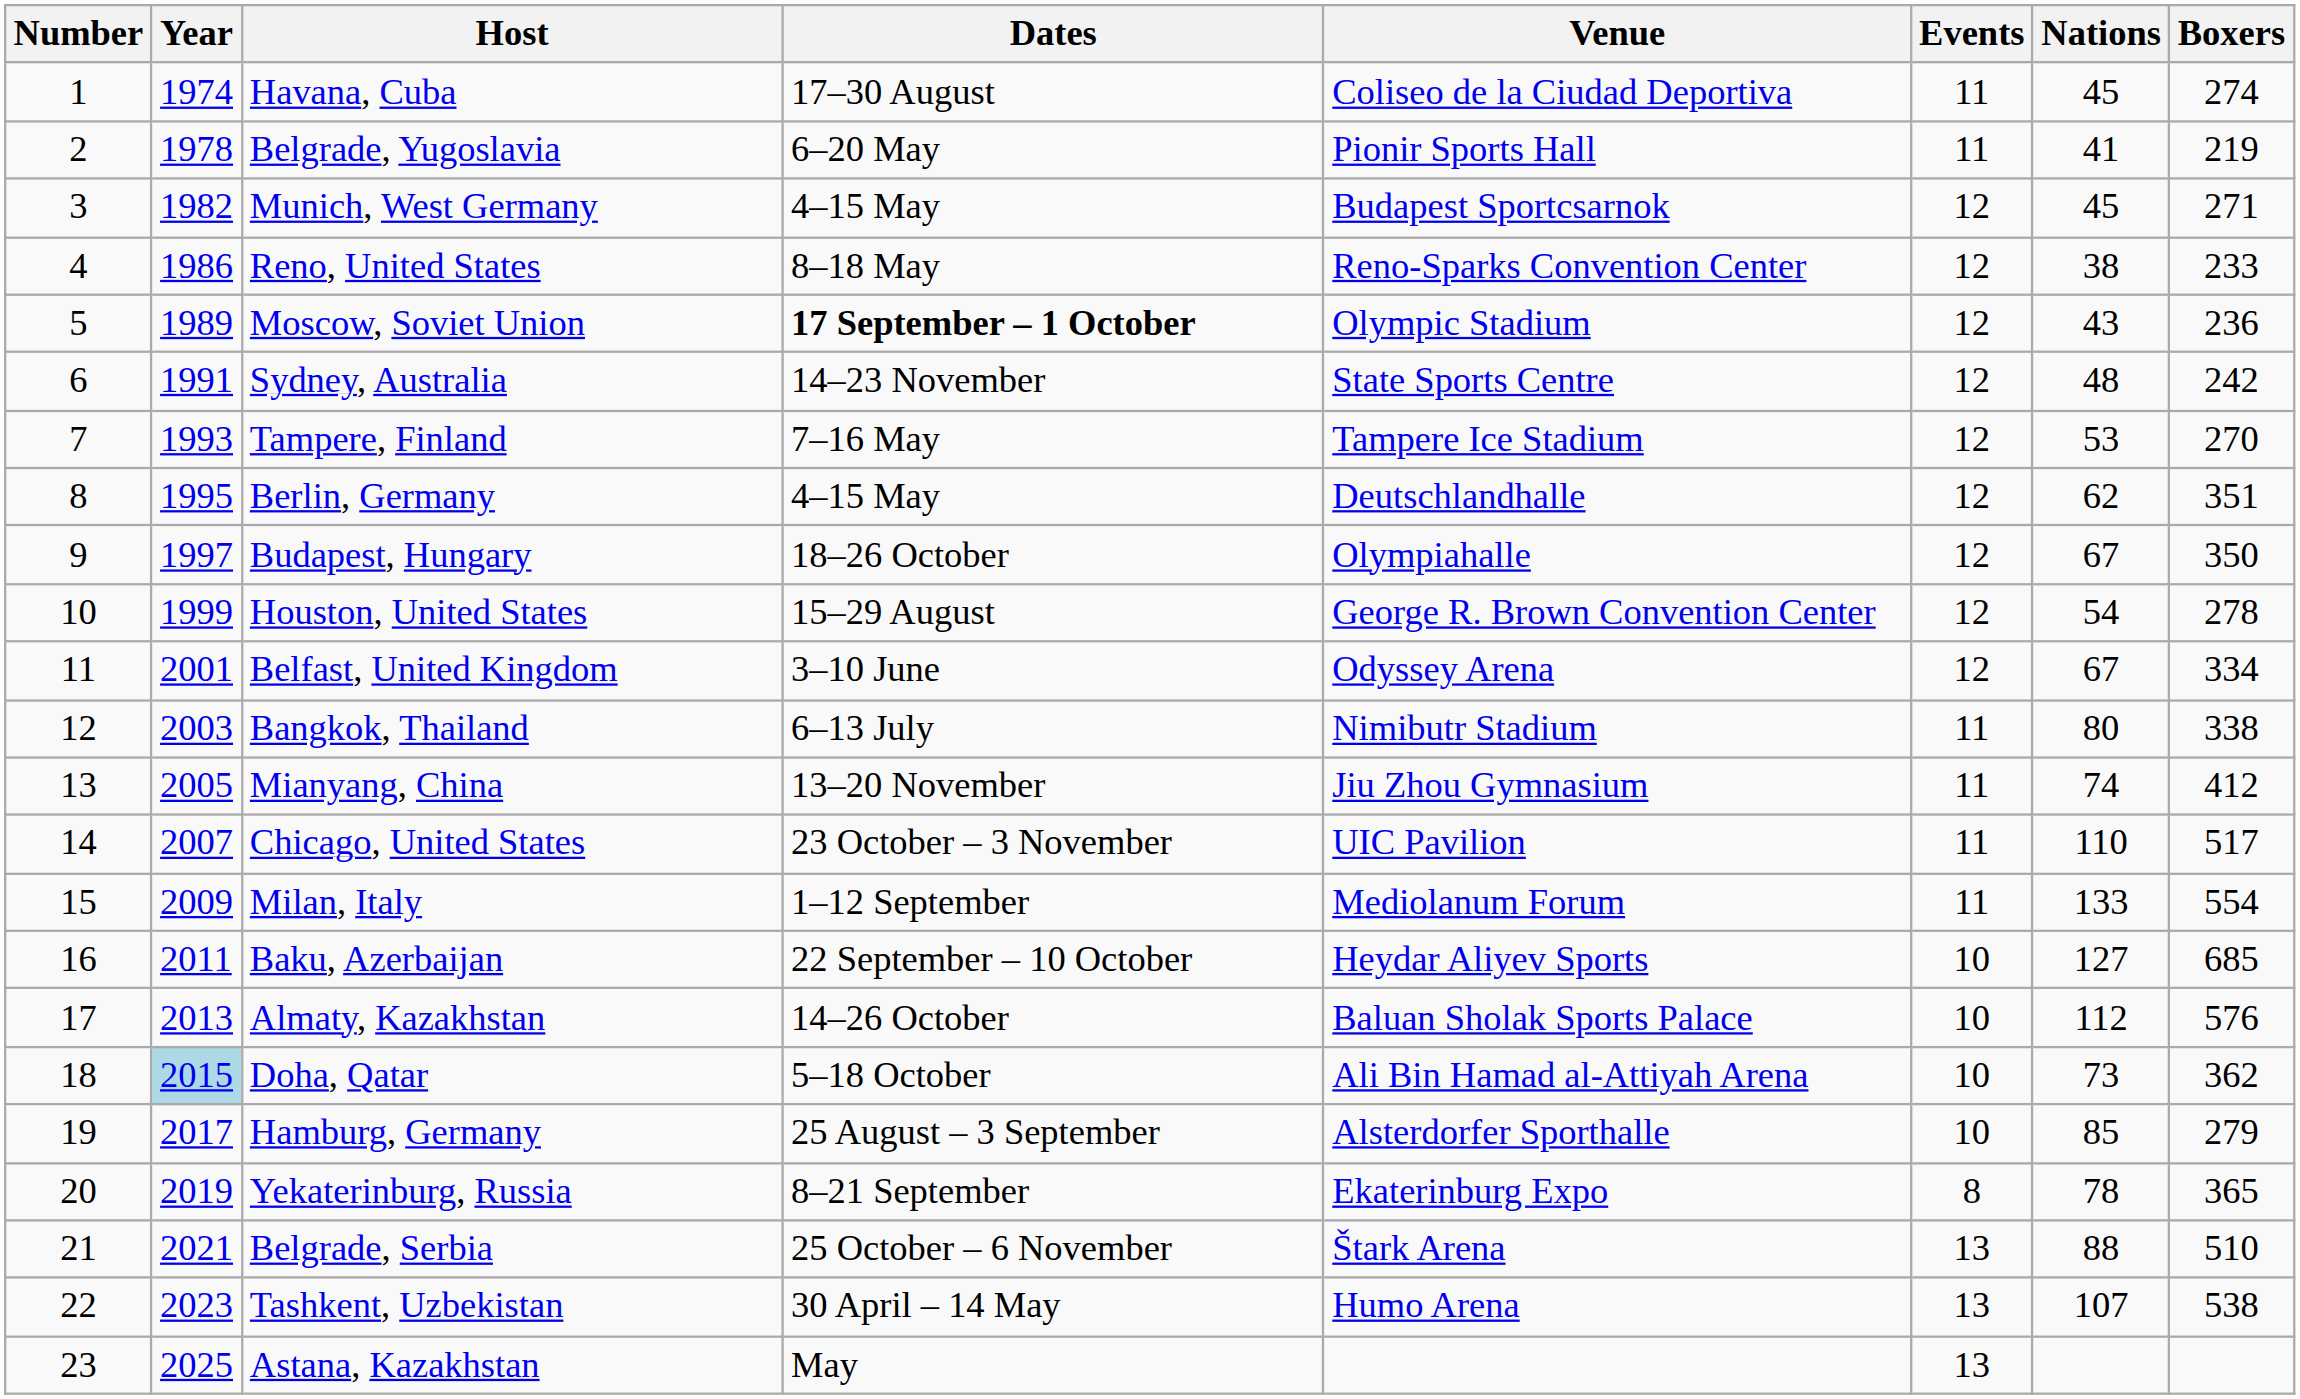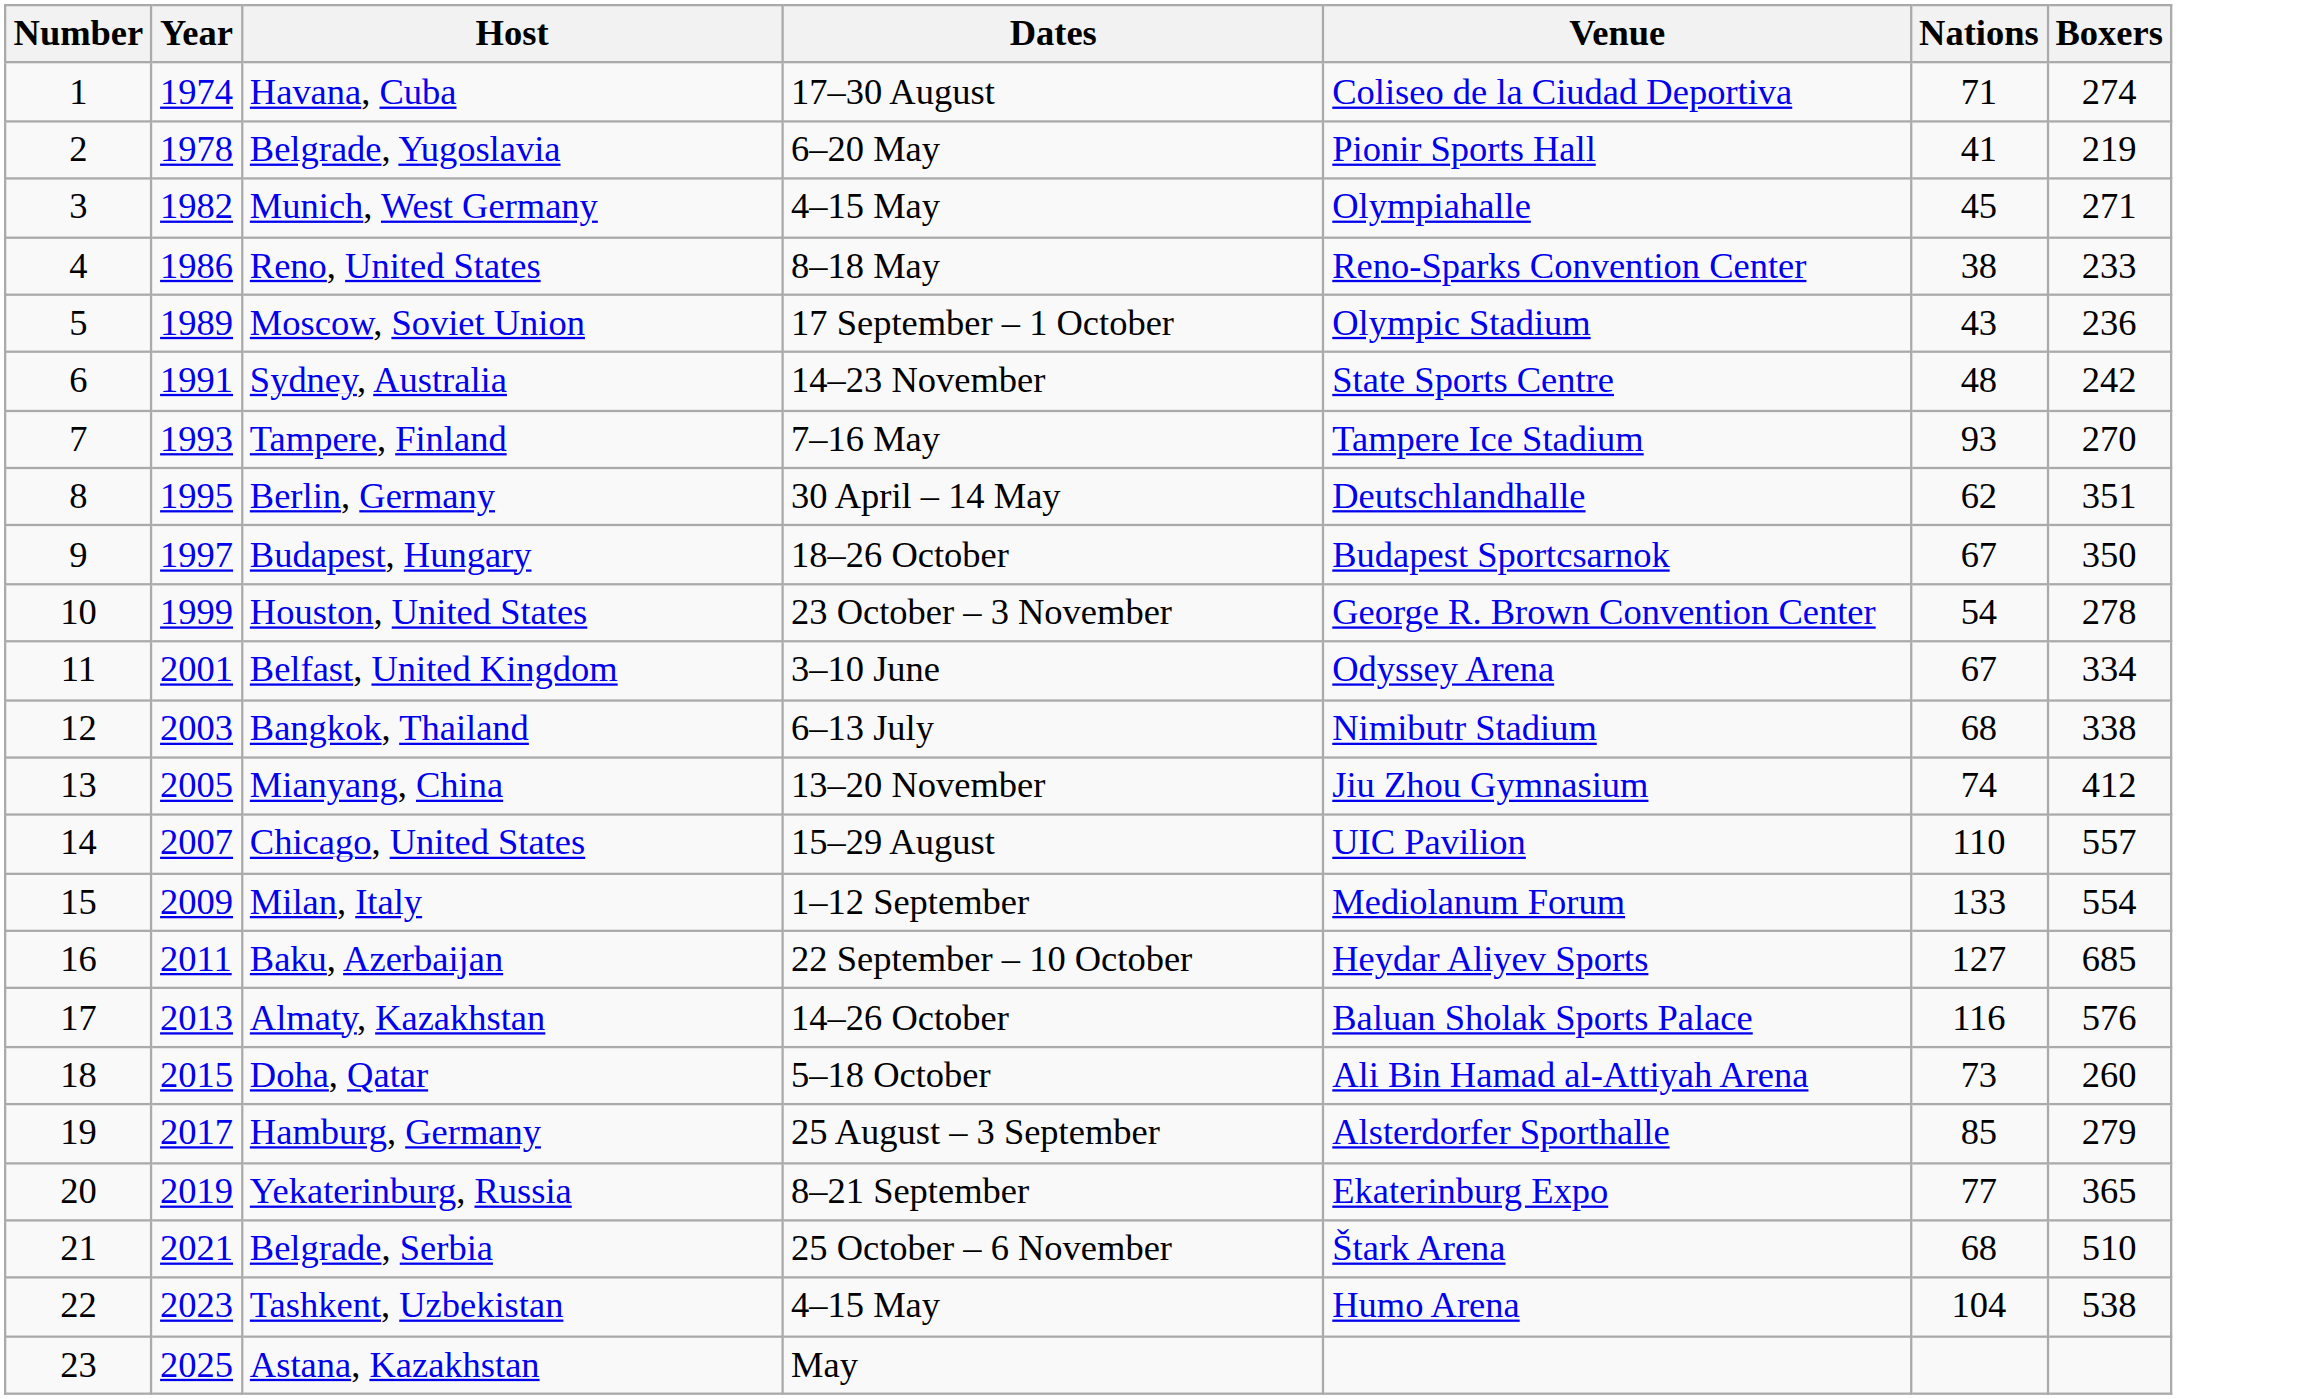- column: Events | 11 | 11 | 12 | 12 | 12 | 12 | 12 | 12 | 12 | 12 | 12 | 11 | 11 | 11 | 11 | 10 | 10 | 10 | 10 | 8 | 13 | 13 | 13
Havana, Cuba | Nations: 45 -> 71
Munich, West Germany | Venue: Budapest Sportcsarnok -> Olympiahalle
Moscow, Soviet Union | Dates: bold -> normal
Tampere, Finland | Nations: 53 -> 93
Berlin, Germany | Dates: 4–15 May -> 30 April – 14 May
Budapest, Hungary | Venue: Olympiahalle -> Budapest Sportcsarnok
Houston, United States | Dates: 15–29 August -> 23 October – 3 November
Bangkok, Thailand | Nations: 80 -> 68
Chicago, United States | Dates: 23 October – 3 November -> 15–29 August
Chicago, United States | Boxers: 517 -> 557
Almaty, Kazakhstan | Nations: 112 -> 116
Doha, Qatar | Year: lightblue background -> no background
Doha, Qatar | Boxers: 362 -> 260
Yekaterinburg, Russia | Nations: 78 -> 77
Belgrade, Serbia | Nations: 88 -> 68
Tashkent, Uzbekistan | Dates: 30 April – 14 May -> 4–15 May
Tashkent, Uzbekistan | Nations: 107 -> 104
